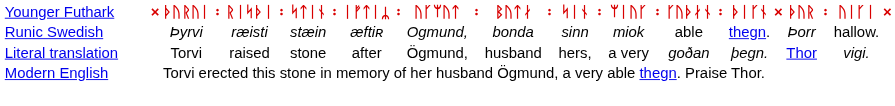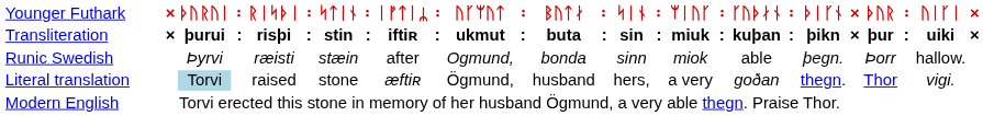+ row: Transliteration | × | þurui | : | risþi | : | stin | : | iftiʀ | : | ukmut | : | buta | : | sin | : | miuk | : | kuþan | : | þikn | × | þur | : | uiki | ×
Runic Swedish | column 9: æftiʀ -> after
Runic Swedish | column 21: thegn. -> þegn.
Literal translation | column 3: no background -> lightblue background
Literal translation | column 9: after -> æftiʀ
Literal translation | column 21: þegn. -> thegn.
